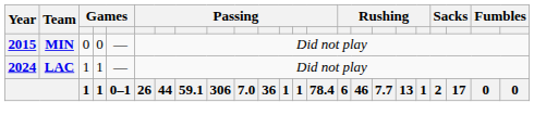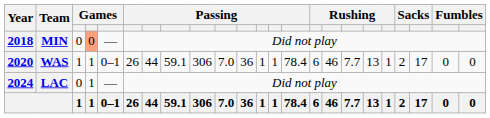MIN | Year: 2015 -> 2018
MIN | column 4: no background -> lightsalmon background
+ row: 2020 | WAS | 1 | 1 | 0–1 | 26 | 44 | 59.1 | 306 | 7.0 | 36 | 1 | 1 | 78.4 | 6 | 46 | 7.7 | 13 | 1 | 2 | 17 | 0 | 0
LAC | column 3: 1 -> 0
